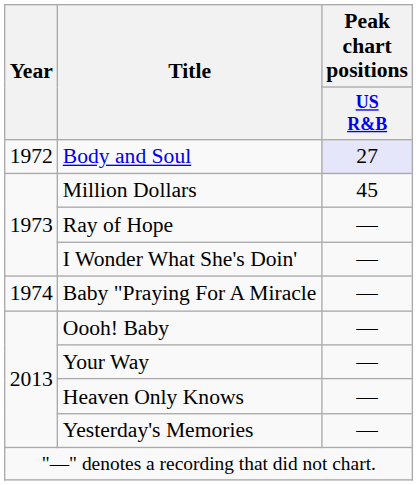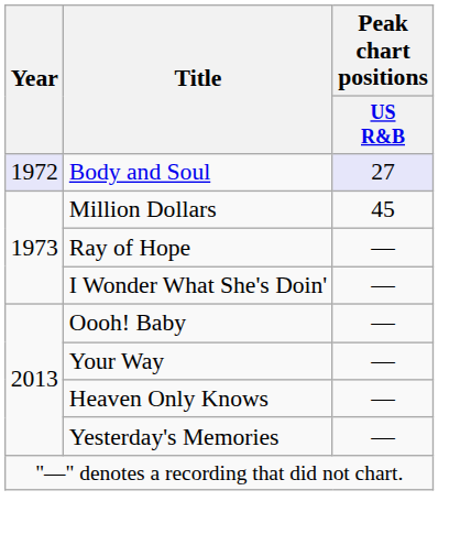Body and Soul | Year: no background -> lavender background
- row: 1974 | Baby "Praying For A Miracle | —
